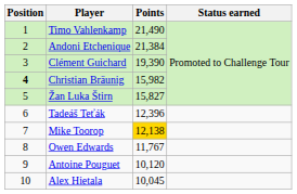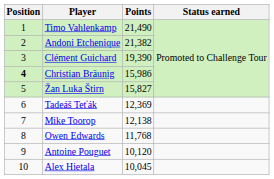Andoni Etchenique | Points: 21,384 -> 21,382
Christian Bräunig | Points: 15,982 -> 15,986
Tadeáš Teťák | Points: 12,396 -> 12,369
Mike Toorop | Points: gold background -> no background
Owen Edwards | Points: 11,767 -> 11,768
